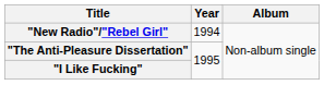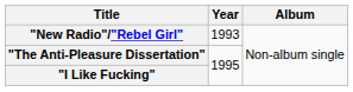"New Radio"/"Rebel Girl" | Year: 1994 -> 1993
